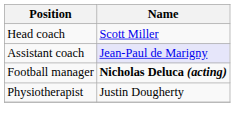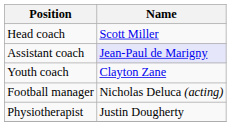+ row: Youth coach | Clayton Zane
Football manager | Name: bold -> normal
